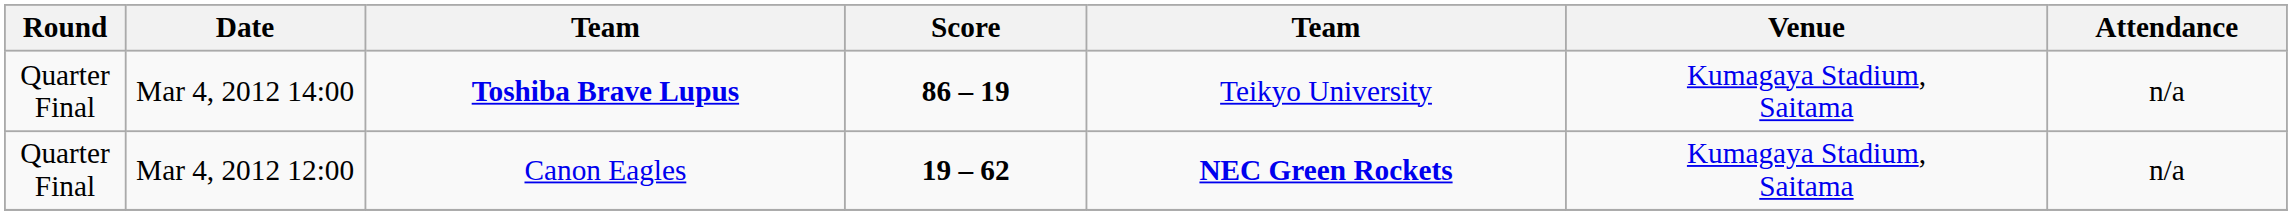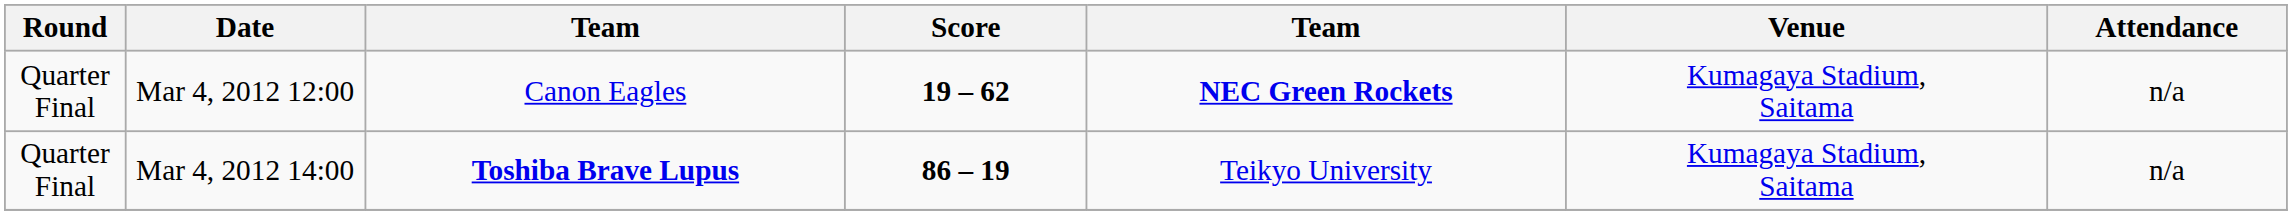rows swapped: Mar 4, 2012 14:00 <-> Mar 4, 2012 12:00
